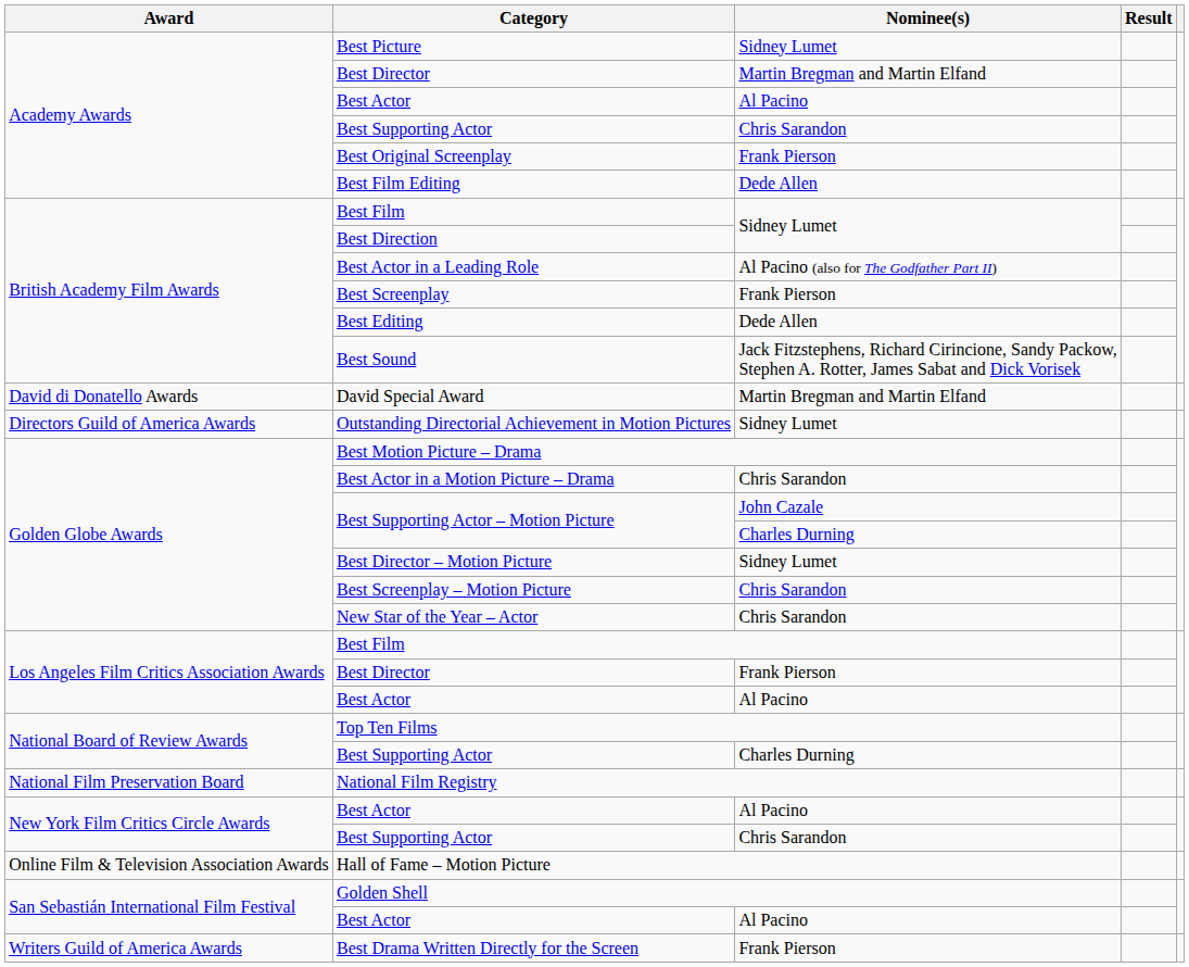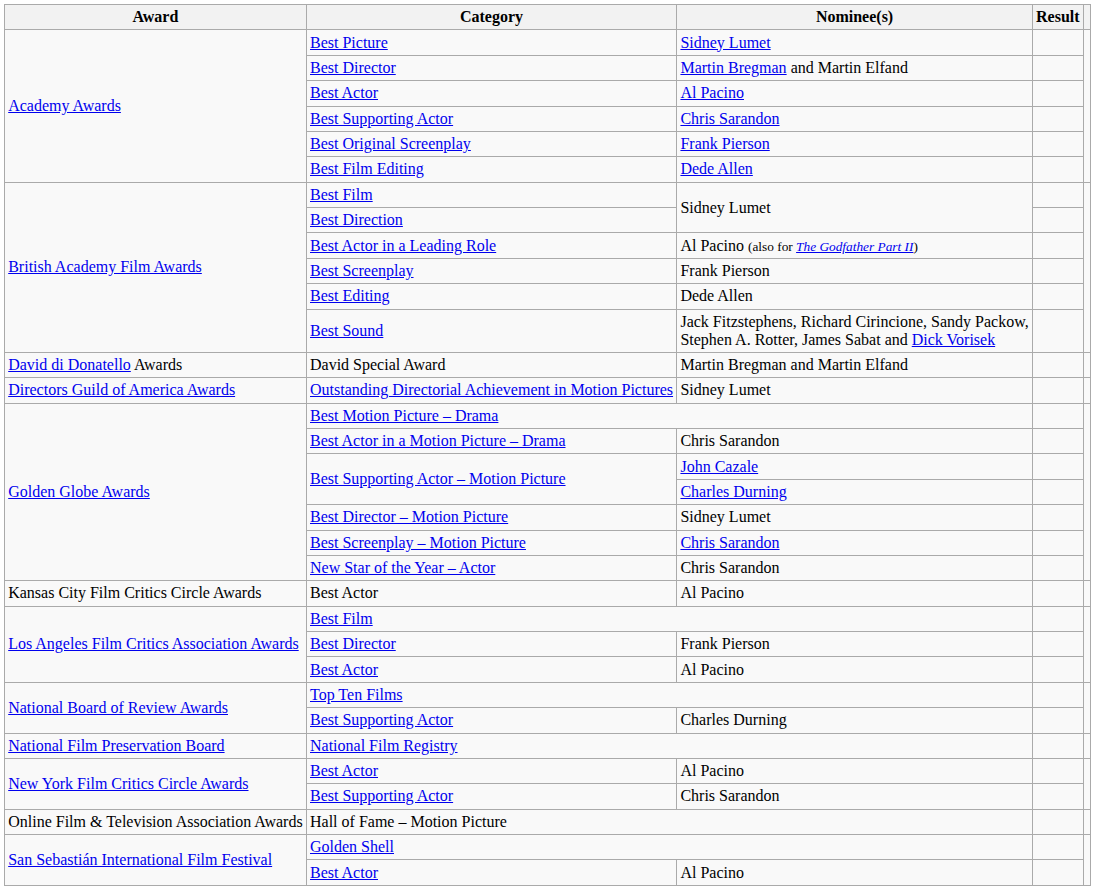+ row: Kansas City Film Critics Circle Awards | Best Actor | Al Pacino
- row: Writers Guild of America Awards | Best Drama Written Directly for the Screen | Frank Pierson
